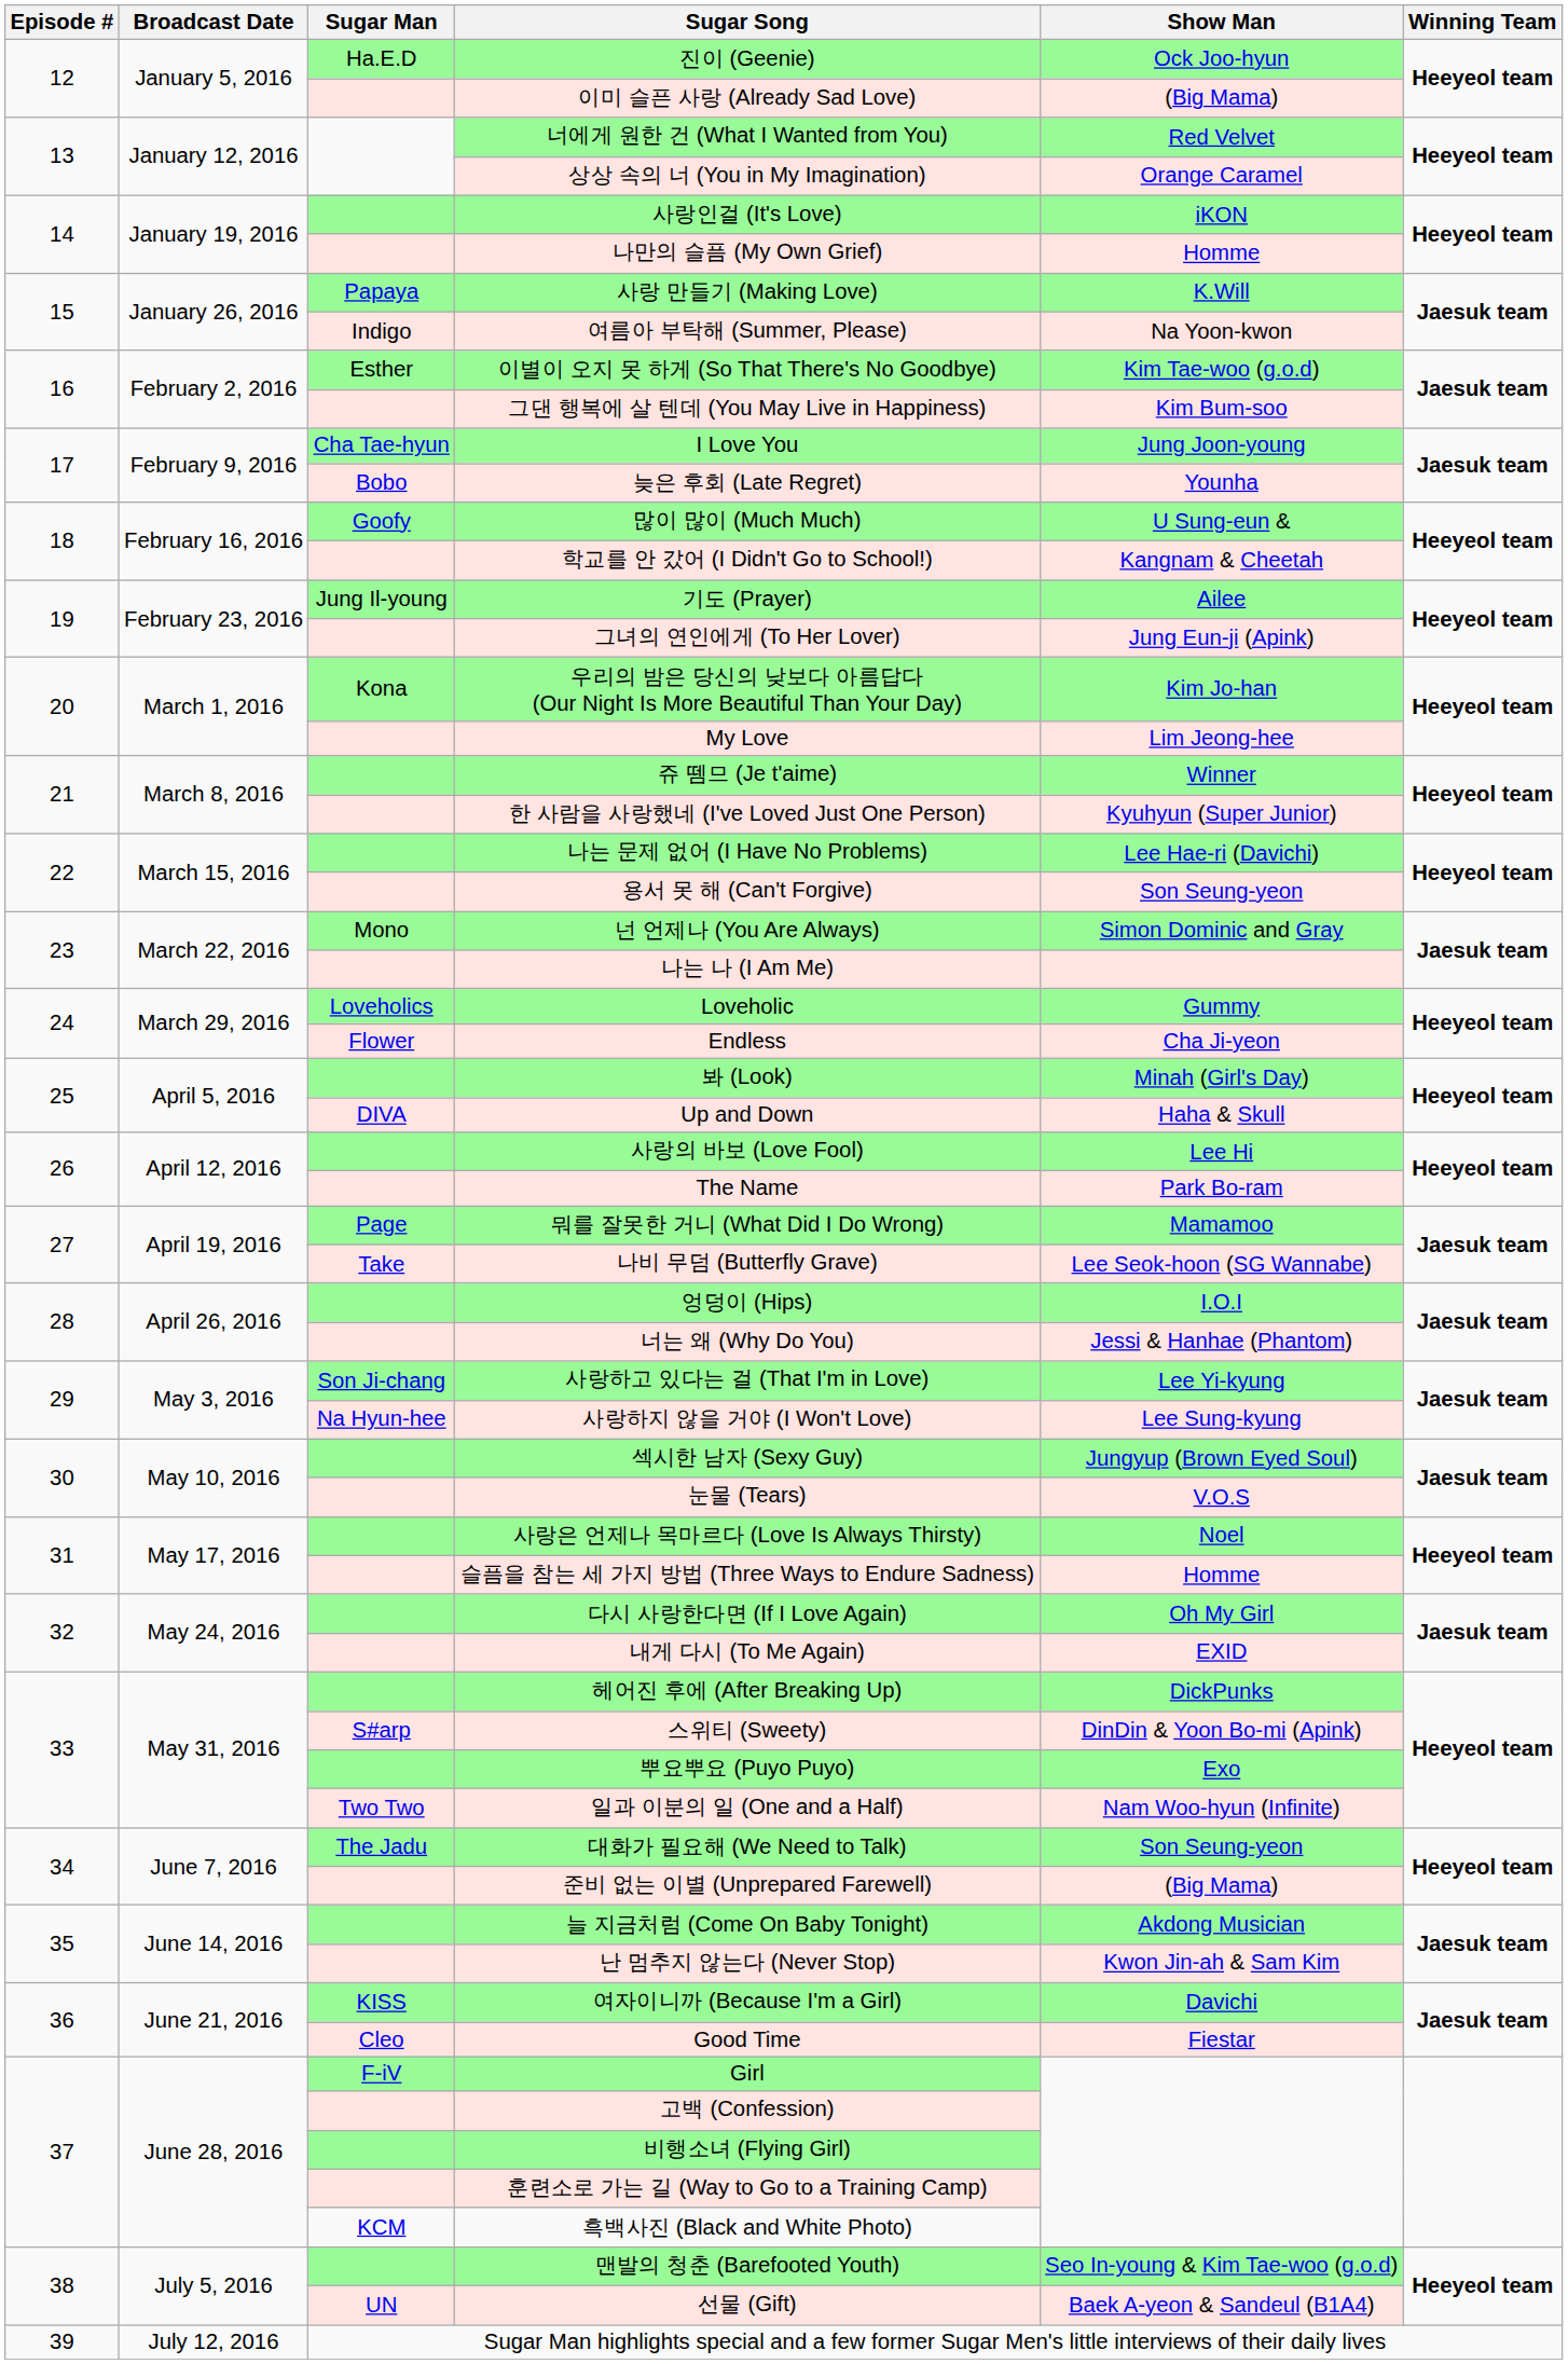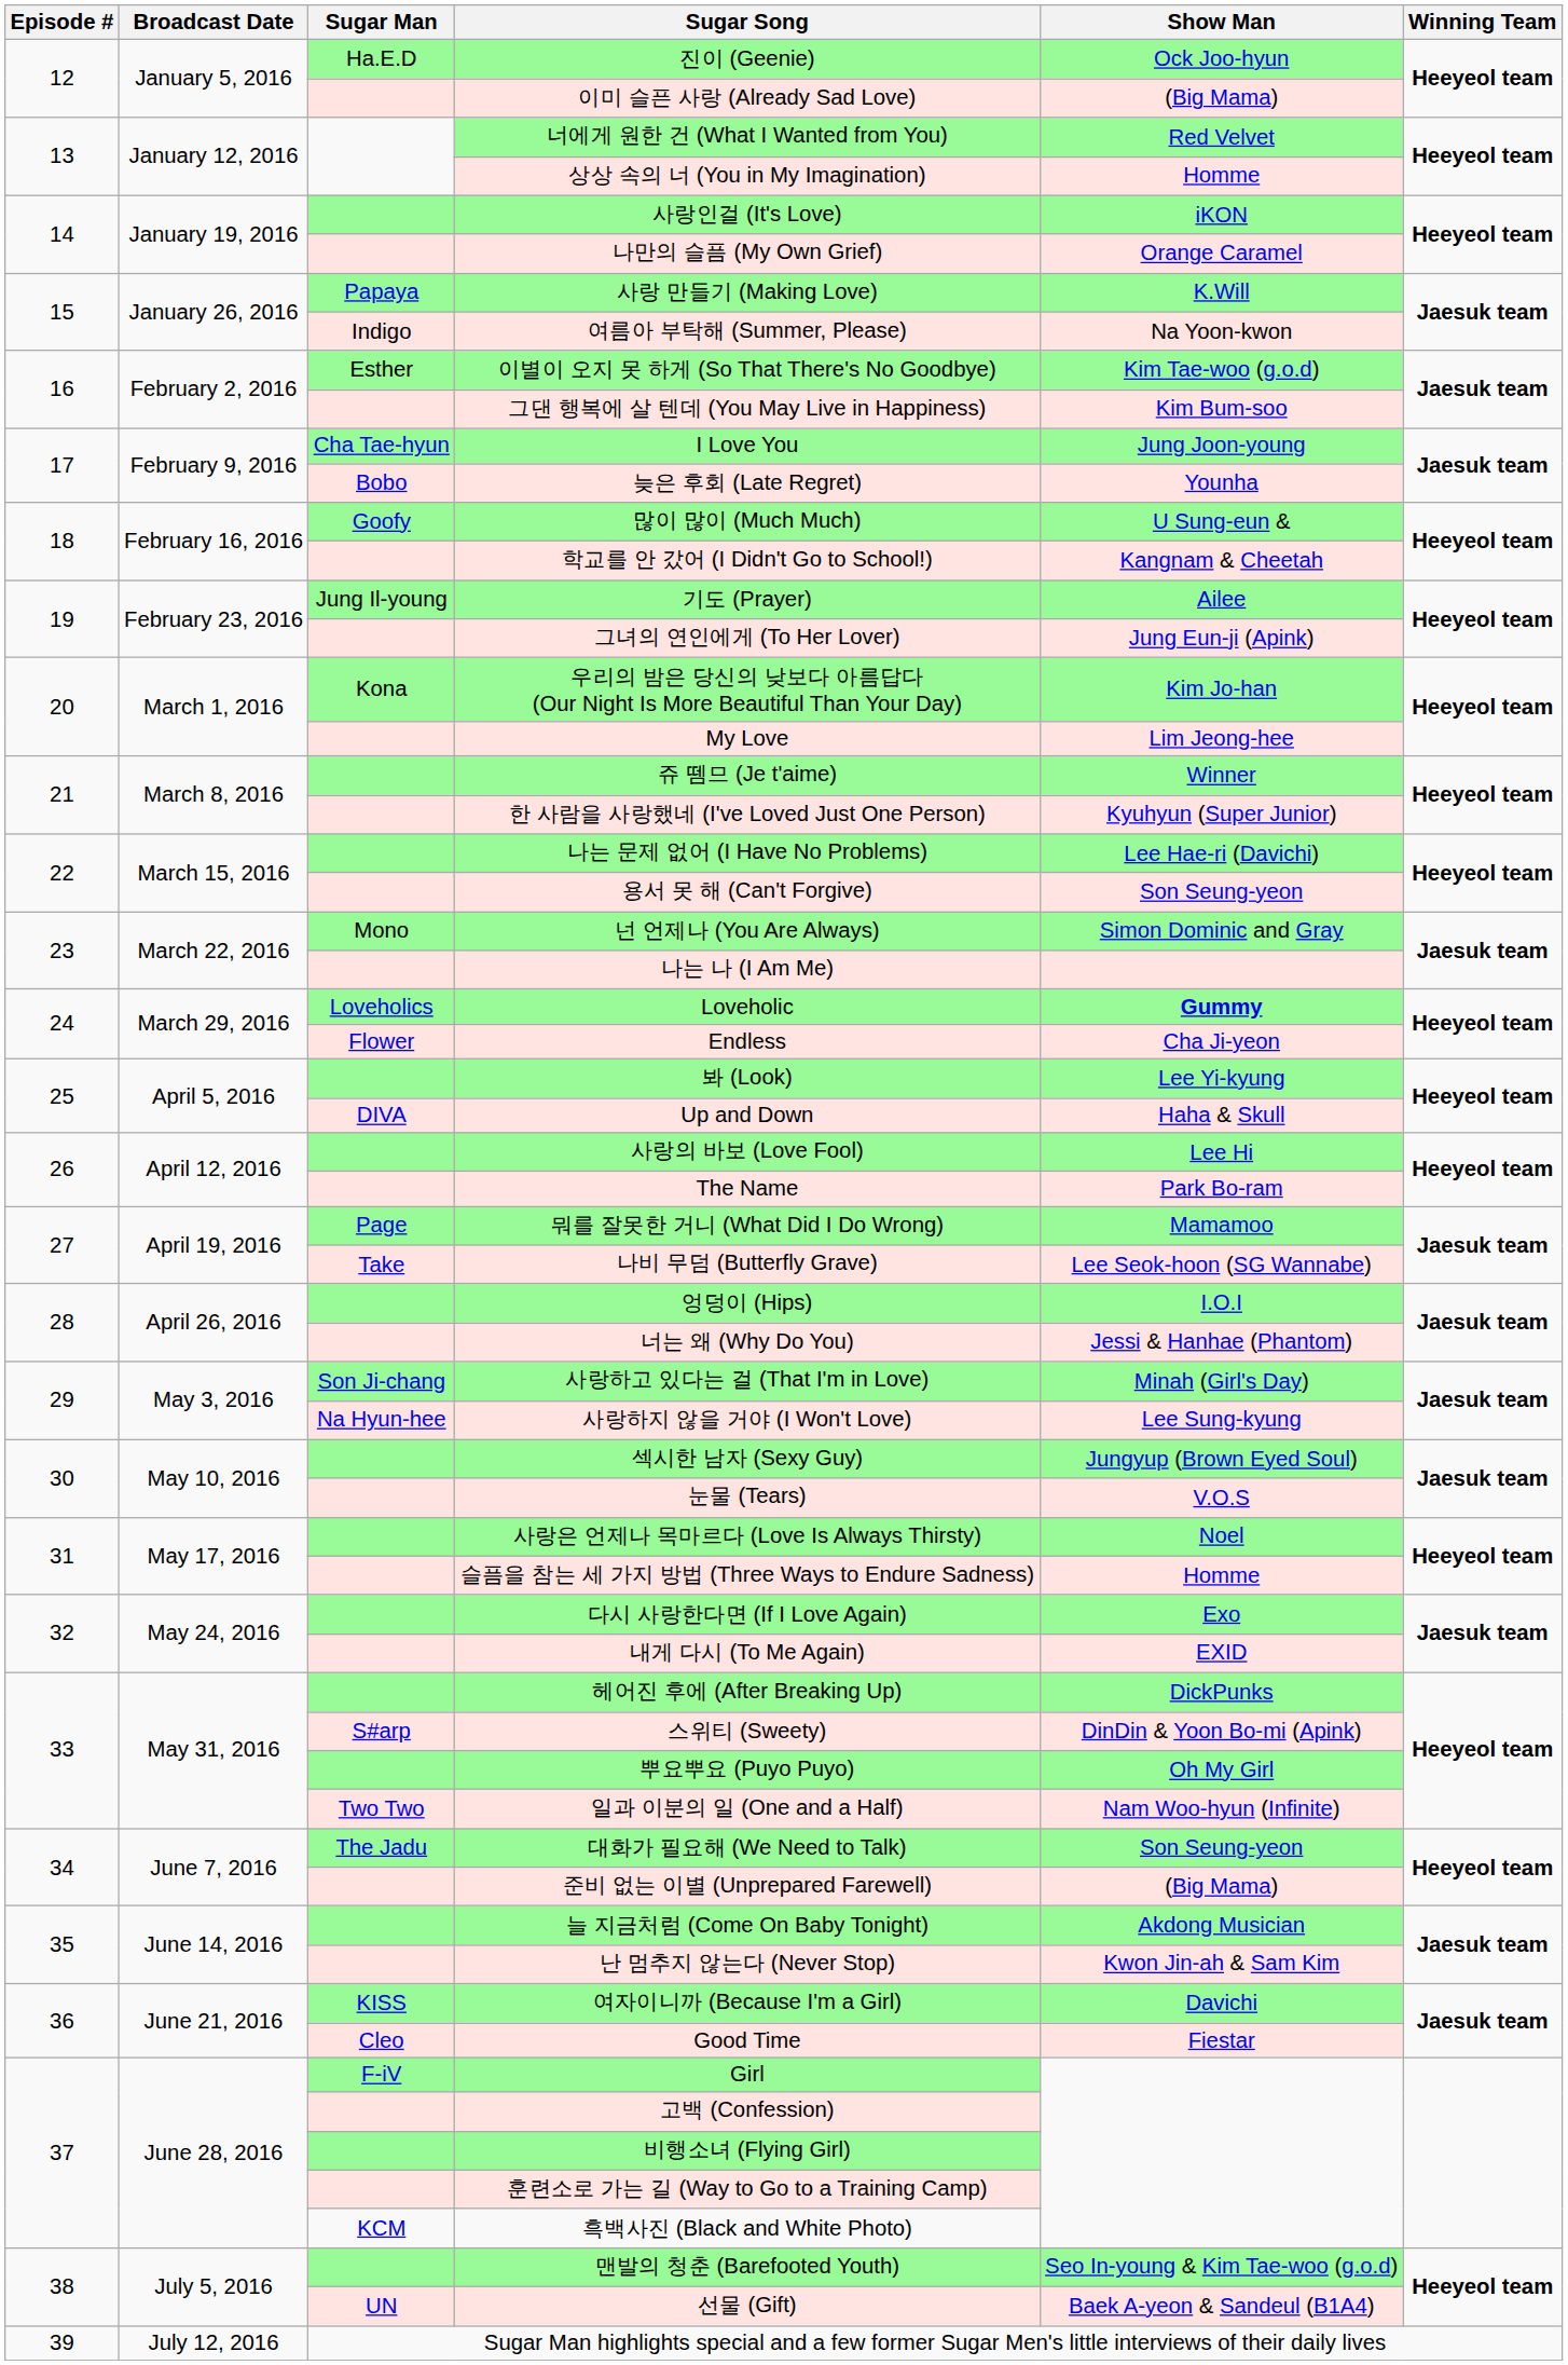상상 속의 너 (You in My Imagination) | Show Man: Orange Caramel -> Homme
나만의 슬픔 (My Own Grief) | Show Man: Homme -> Orange Caramel
Loveholic | Show Man: normal -> bold
봐 (Look) | Show Man: Minah (Girl's Day) -> Lee Yi-kyung
사랑하고 있다는 걸 (That I'm in Love) | Show Man: Lee Yi-kyung -> Minah (Girl's Day)
다시 사랑한다면 (If I Love Again) | Show Man: Oh My Girl -> Exo
뿌요뿌요 (Puyo Puyo) | Show Man: Exo -> Oh My Girl
